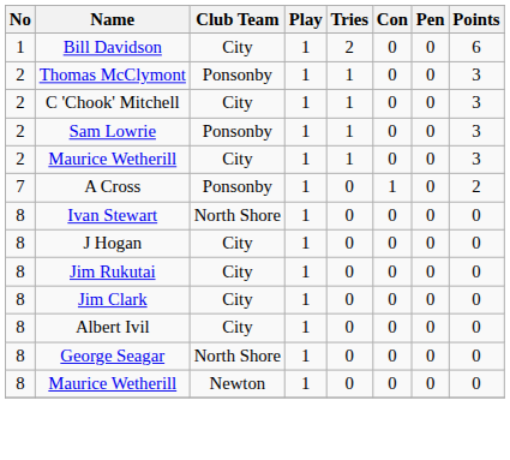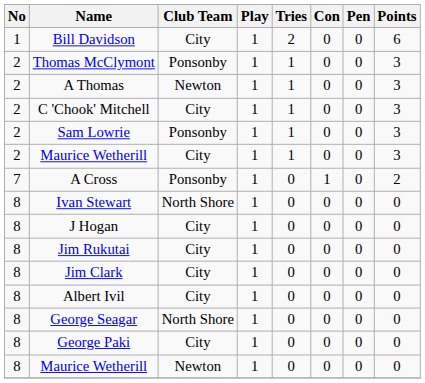+ row: 2 | A Thomas | Newton | 1 | 1 | 0 | 0 | 3
+ row: 8 | George Paki | City | 1 | 0 | 0 | 0 | 0
